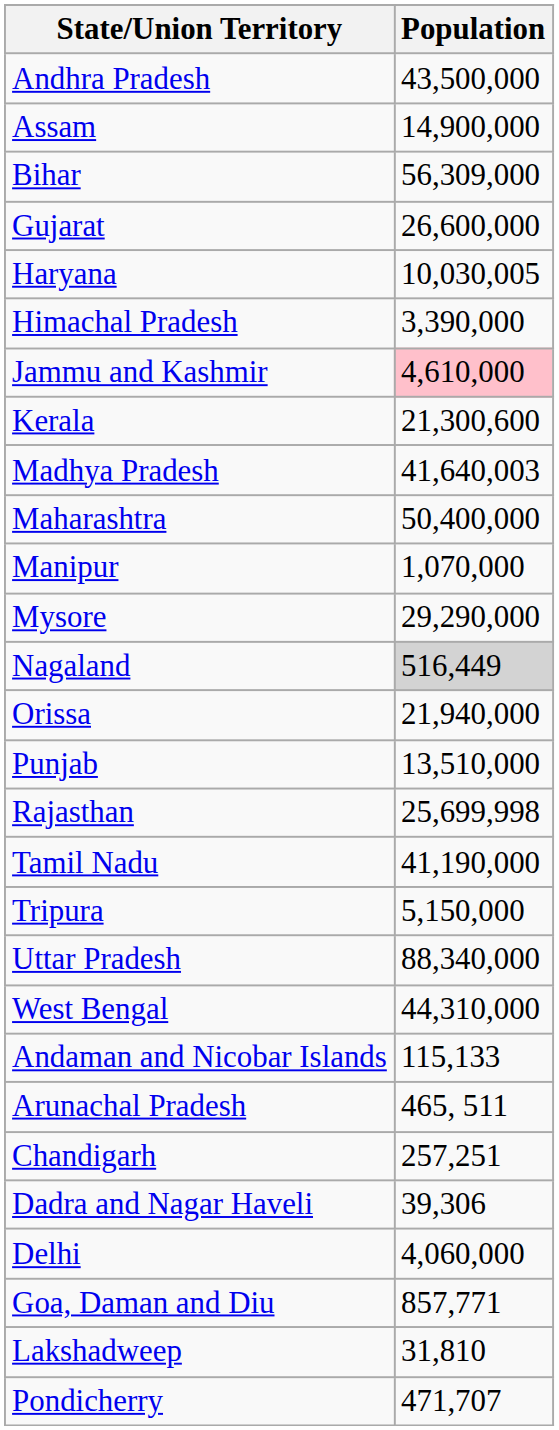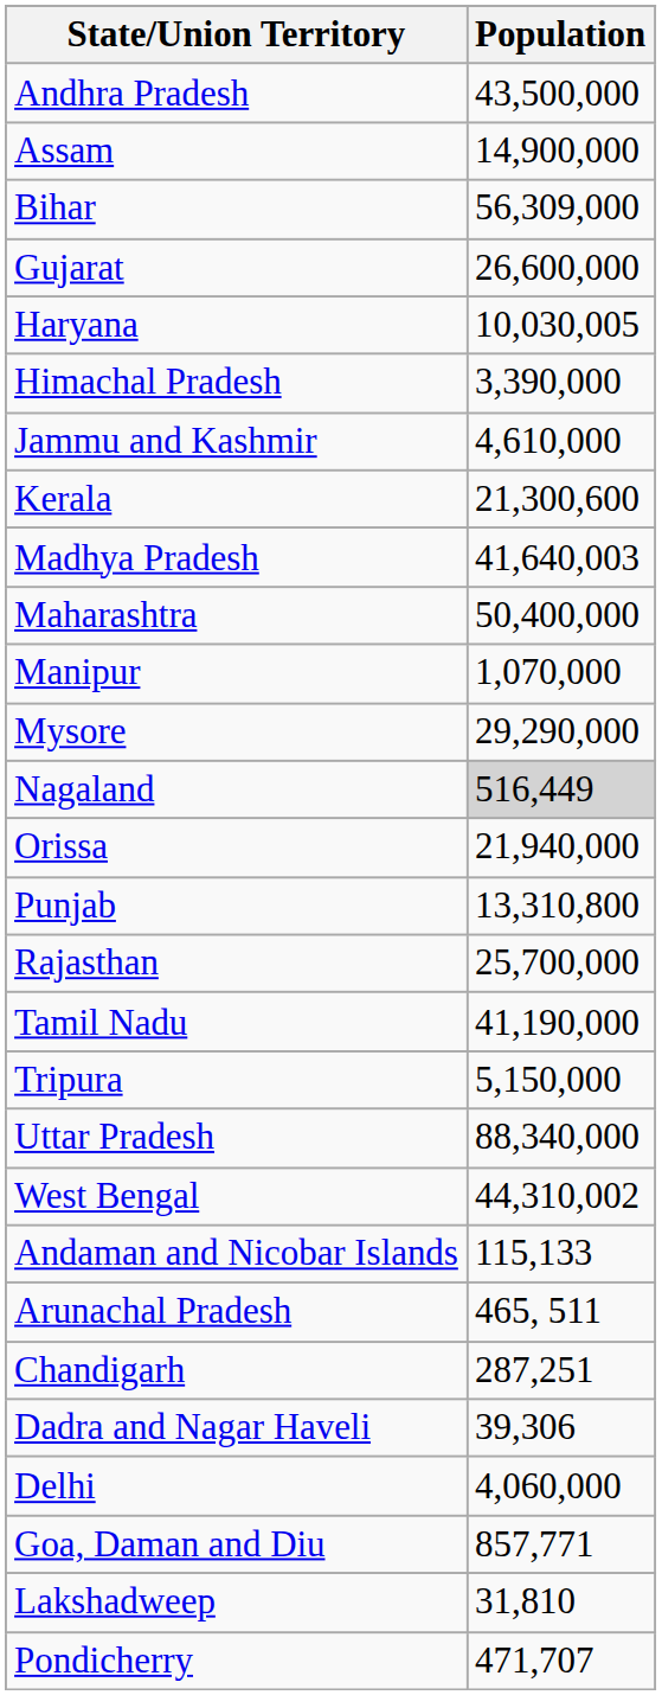Jammu and Kashmir | Population: pink background -> no background
Punjab | Population: 13,510,000 -> 13,310,800
Rajasthan | Population: 25,699,998 -> 25,700,000
West Bengal | Population: 44,310,000 -> 44,310,002
Chandigarh | Population: 257,251 -> 287,251
